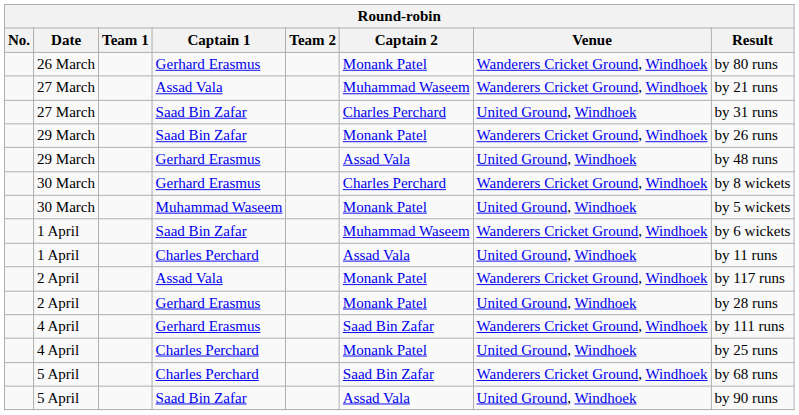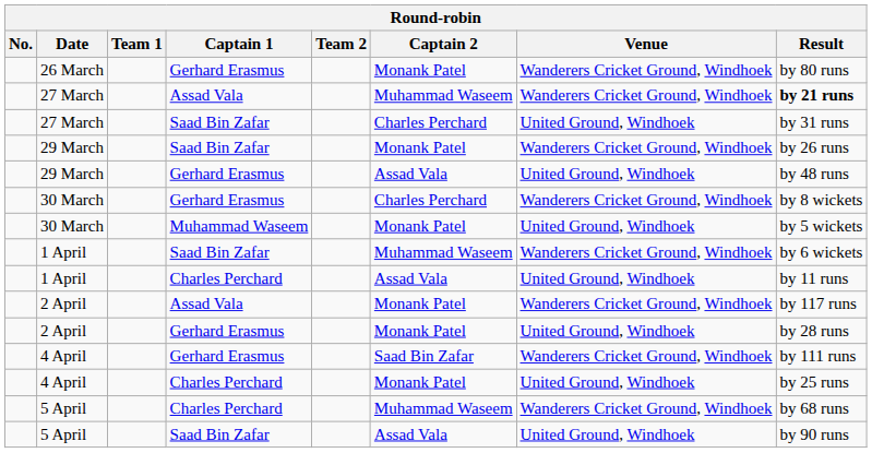27 March / Assad Vala | Result: normal -> bold
5 April / Charles Perchard | Captain 2: Saad Bin Zafar -> Muhammad Waseem
